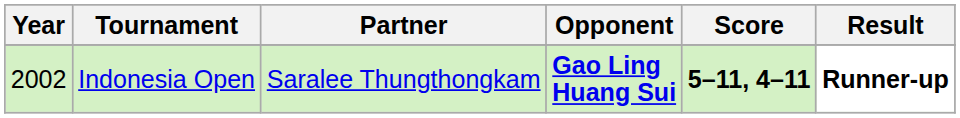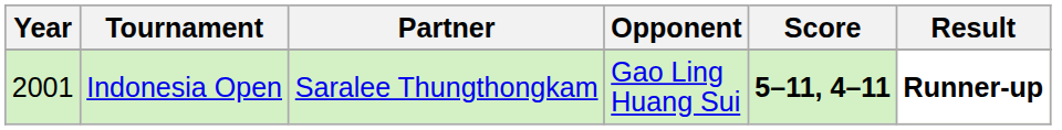Indonesia Open | Year: 2002 -> 2001
Indonesia Open | Opponent: bold -> normal
